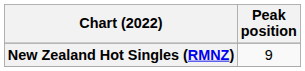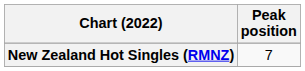New Zealand Hot Singles (RMNZ) | Peak position: 9 -> 7
